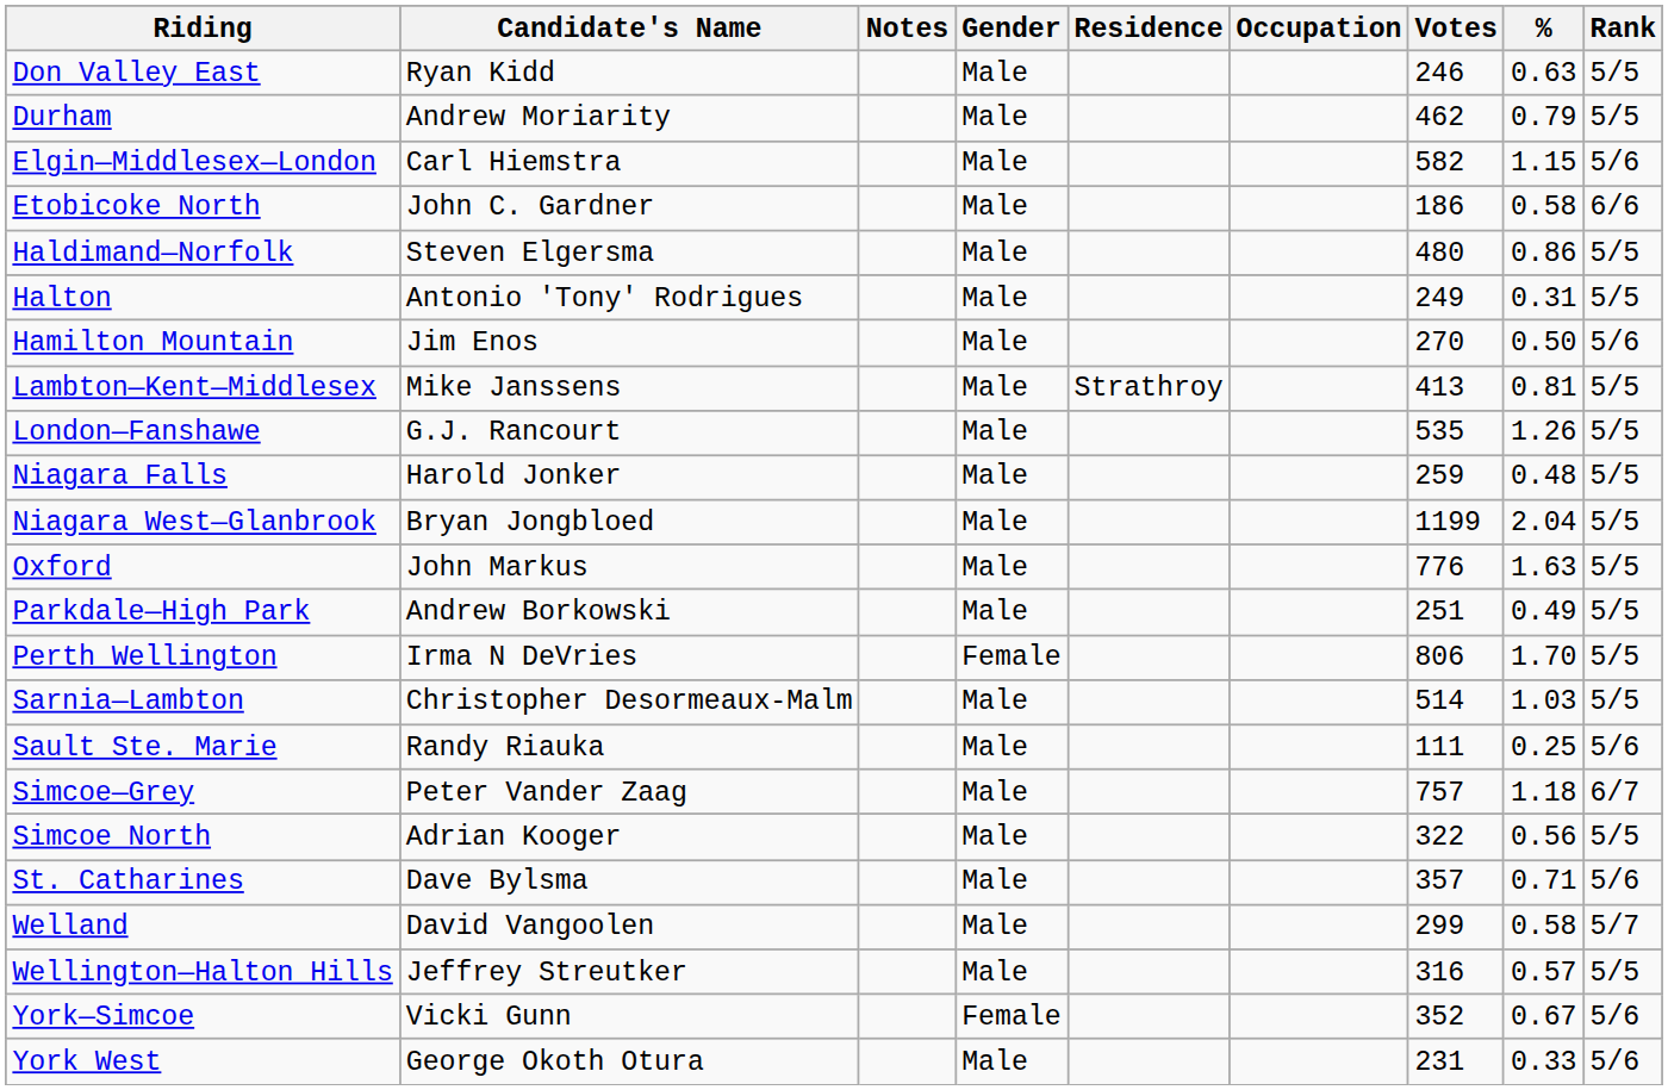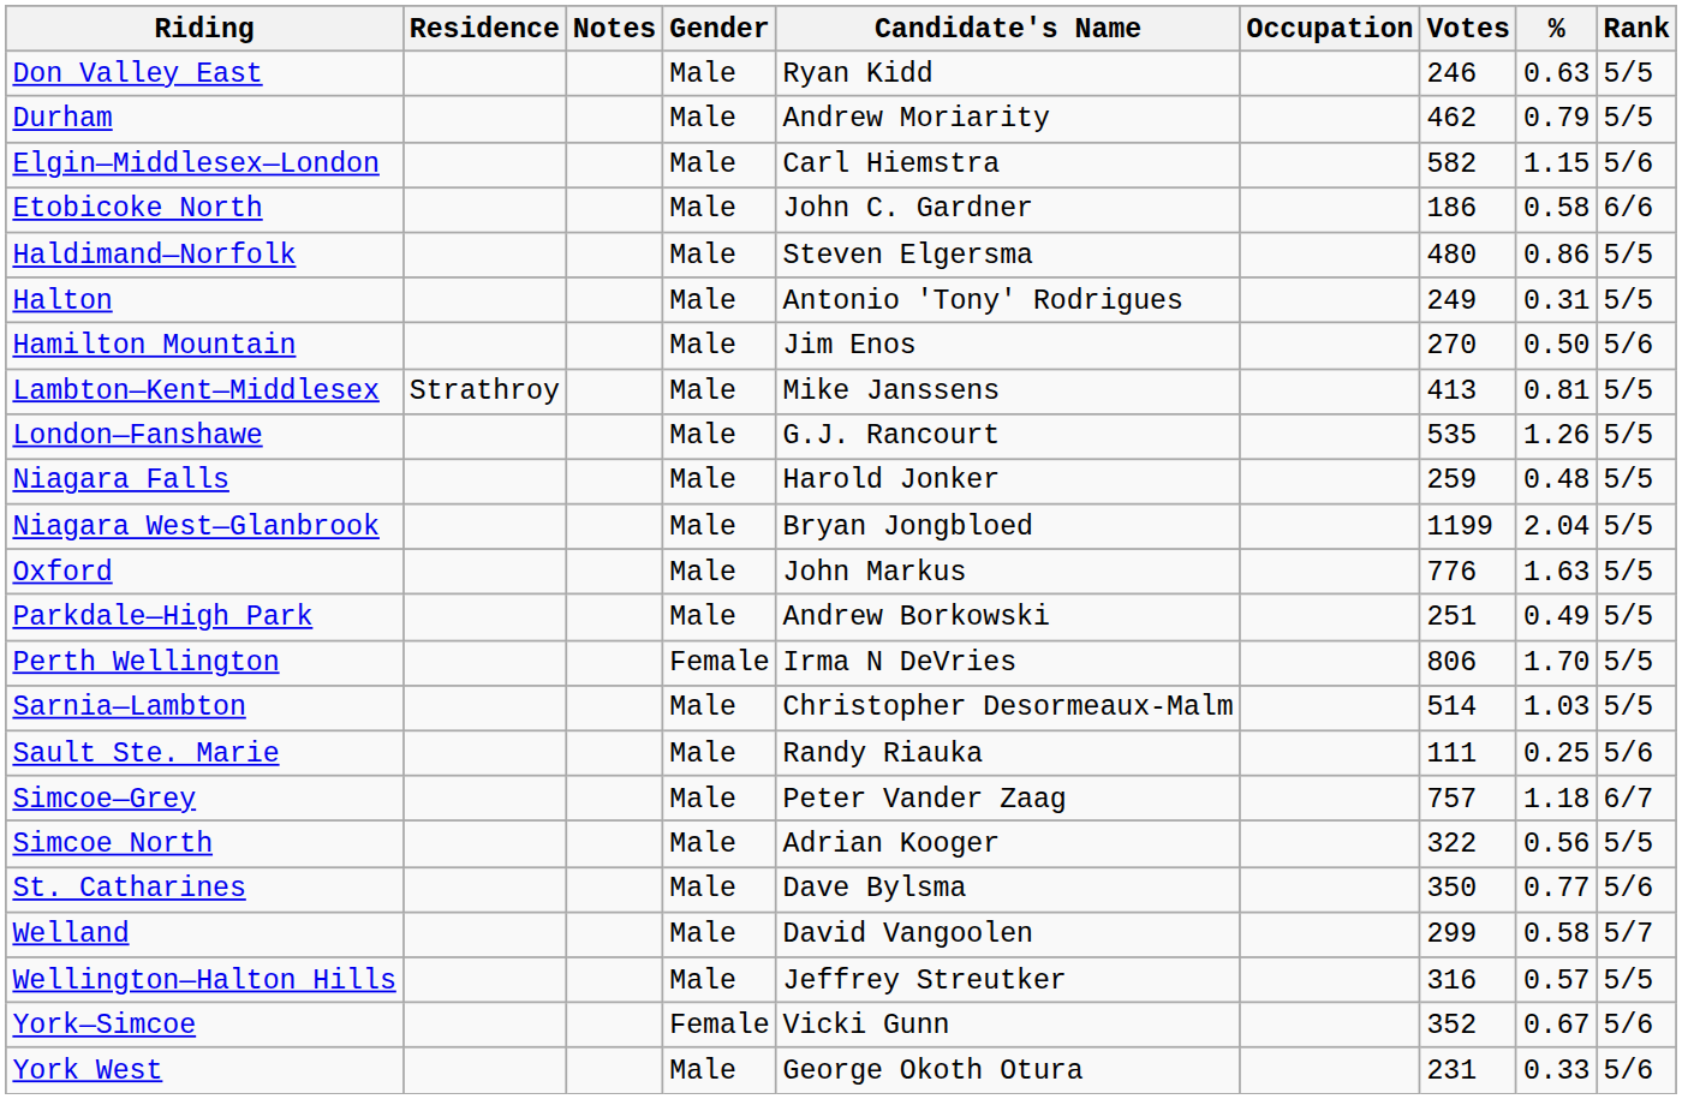columns swapped: Candidate's Name <-> Residence
St. Catharines | Votes: 357 -> 350
St. Catharines | %: 0.71 -> 0.77
